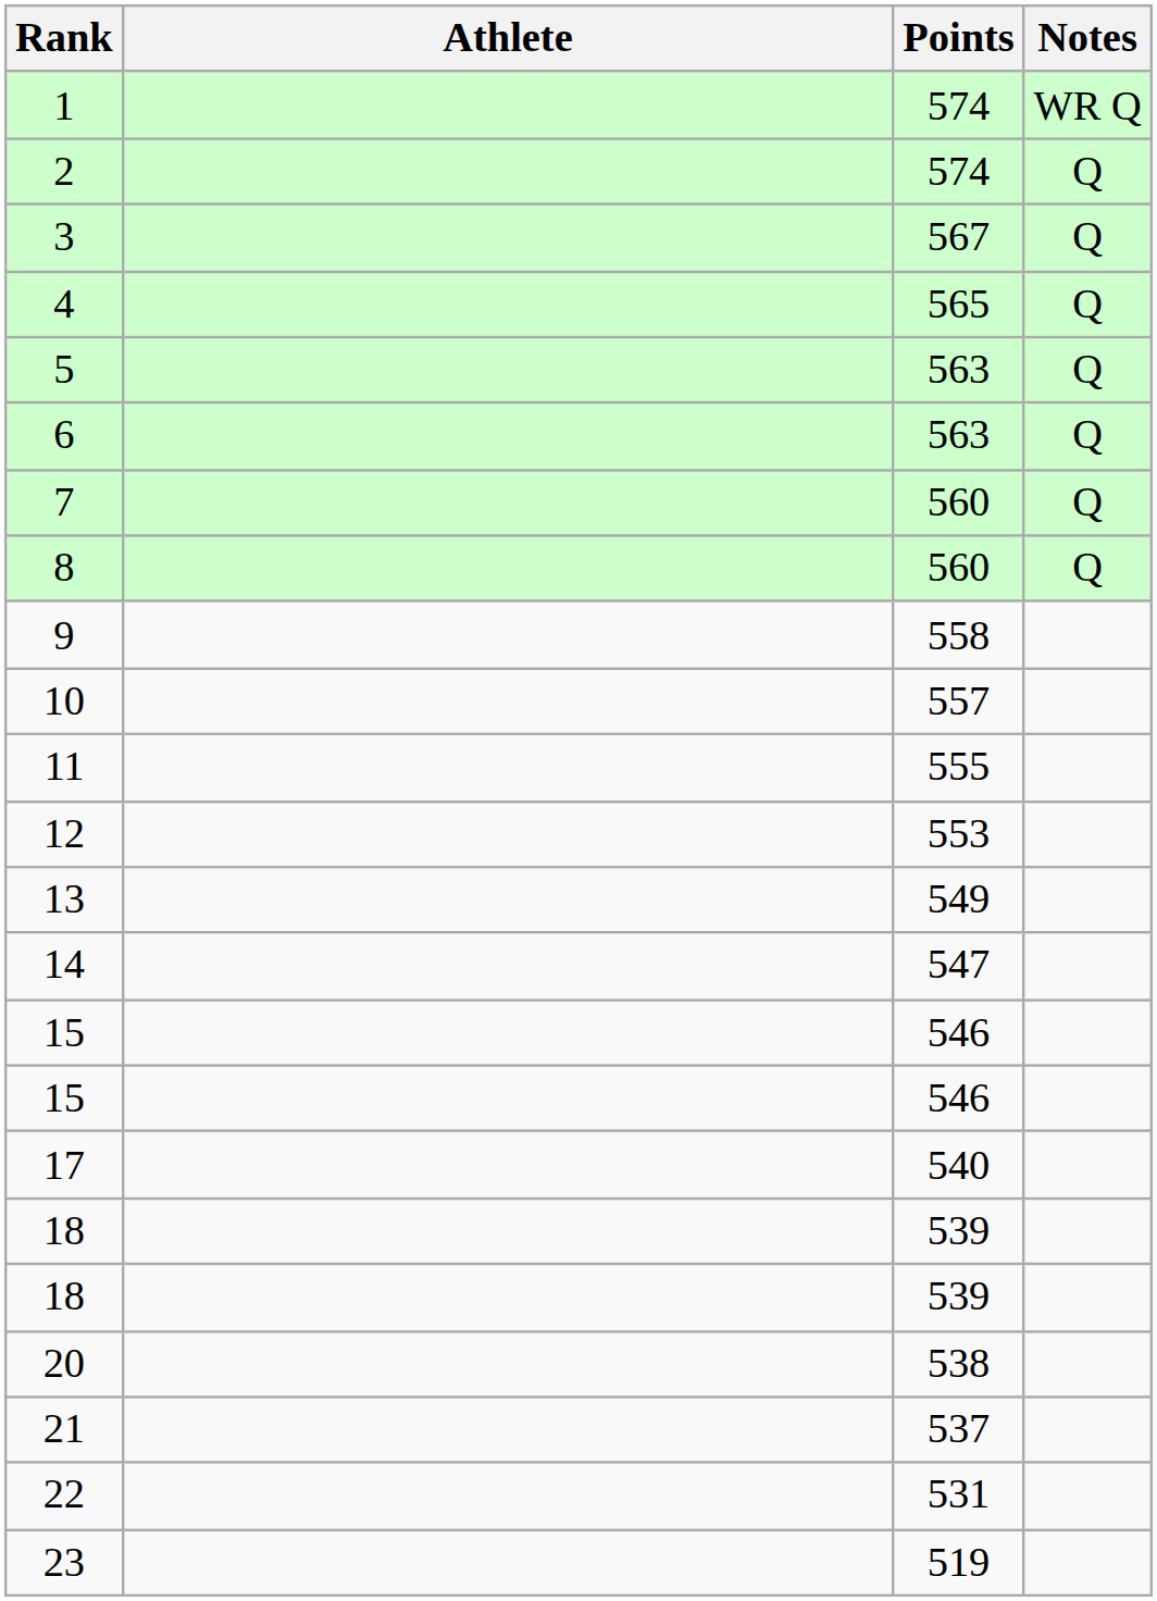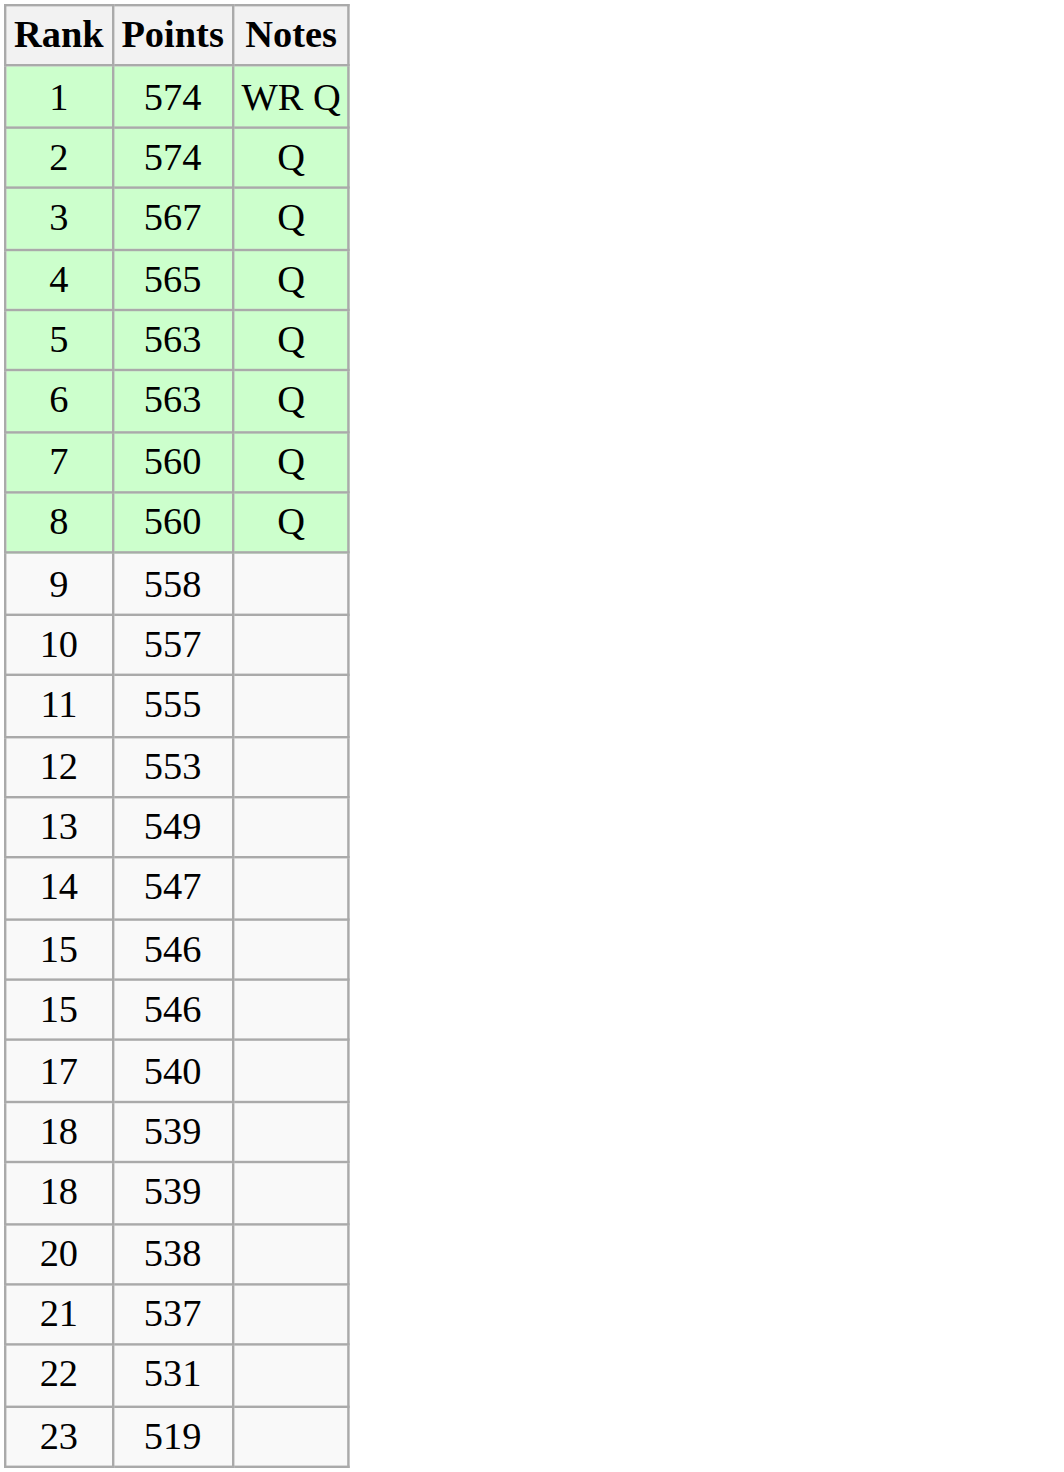- column: Athlete
